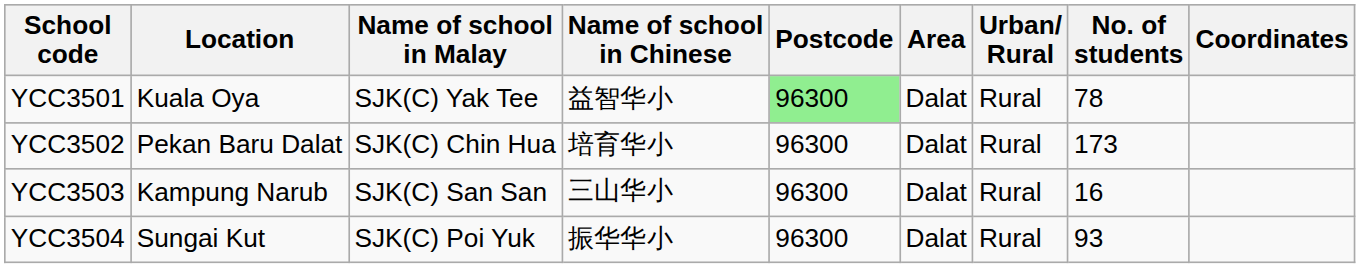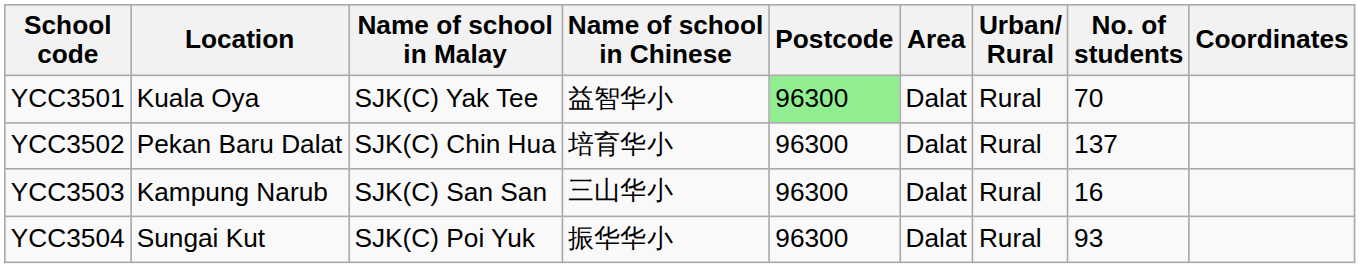YCC3501 | No. of students: 78 -> 70
YCC3502 | No. of students: 173 -> 137
